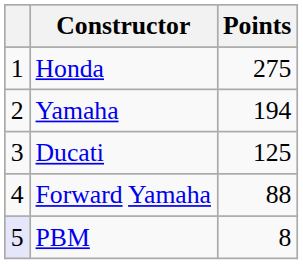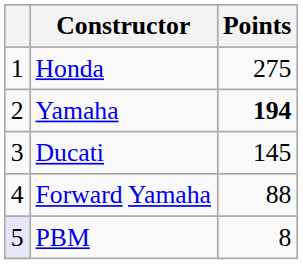Yamaha | Points: normal -> bold
Ducati | Points: 125 -> 145
